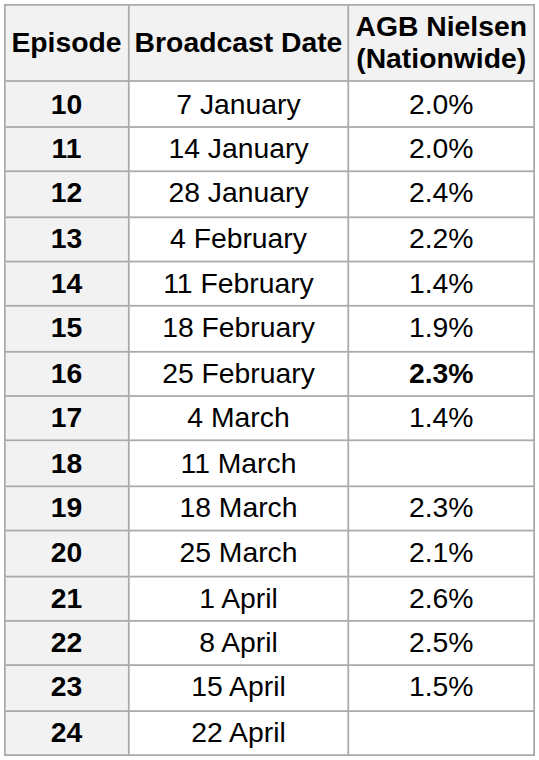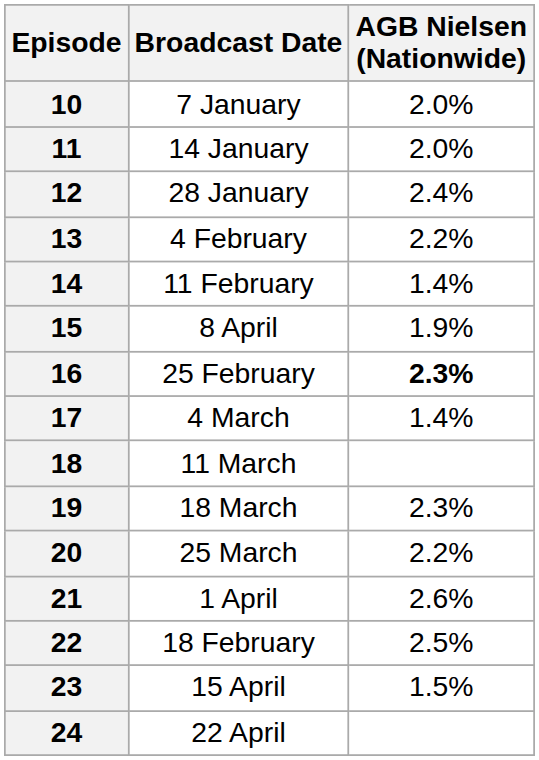15 | Broadcast Date: 18 February -> 8 April
20 | AGB Nielsen (Nationwide): 2.1% -> 2.2%
22 | Broadcast Date: 8 April -> 18 February
